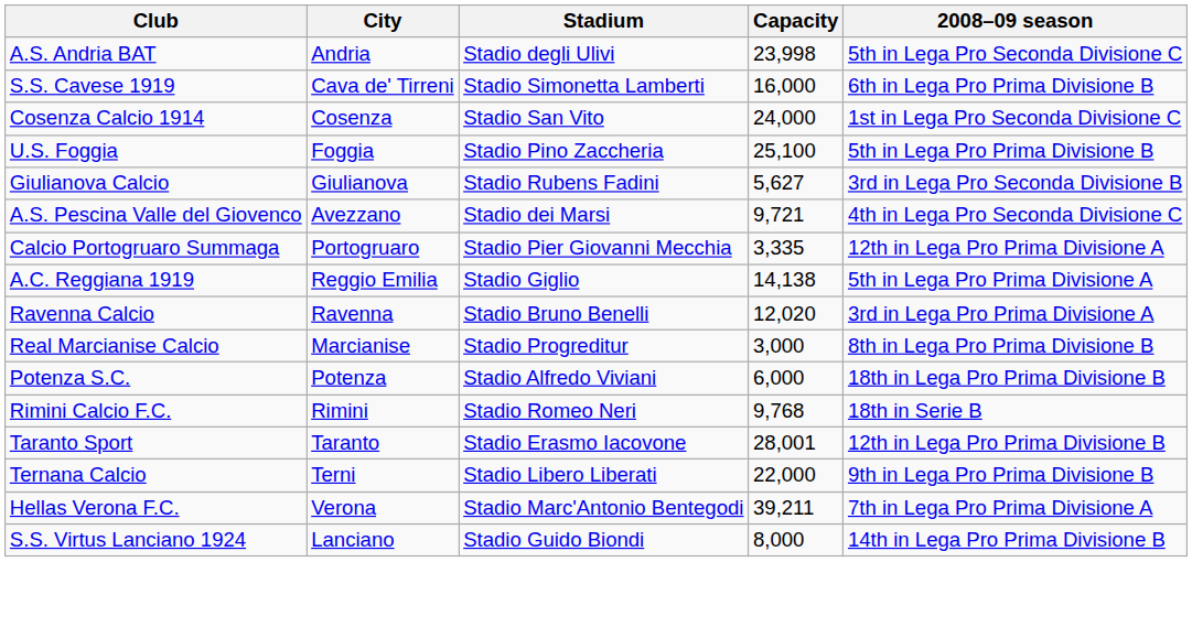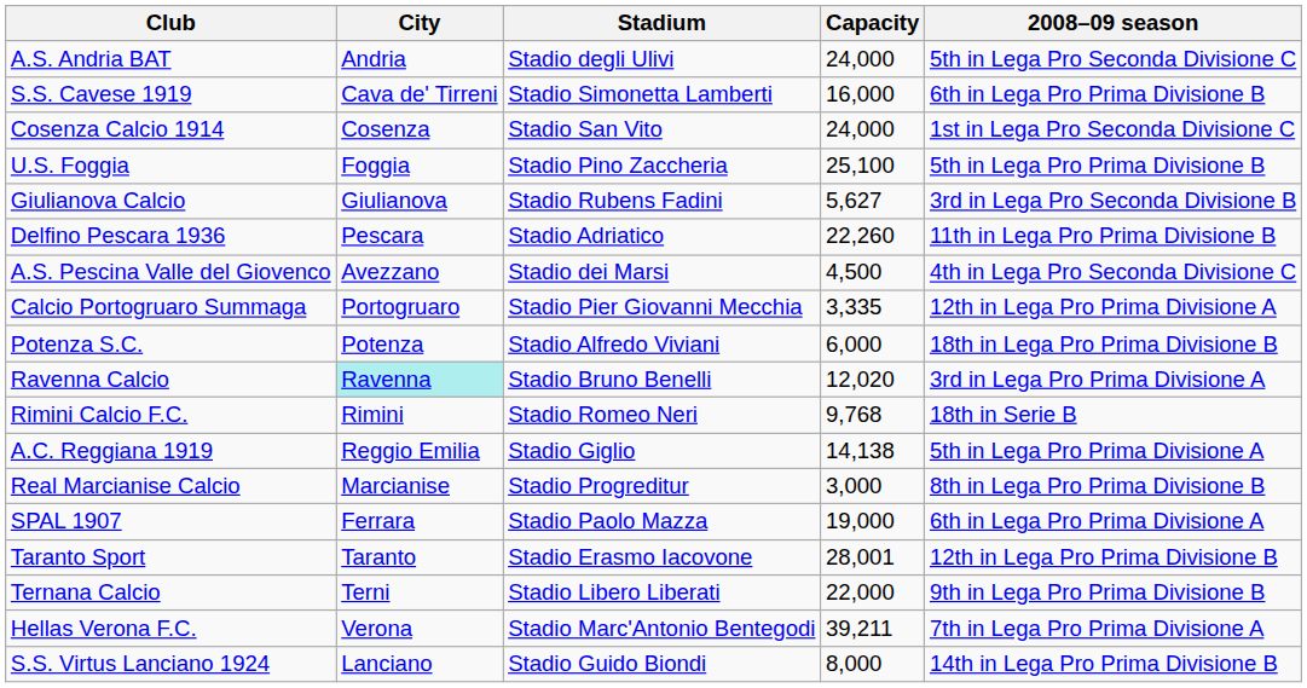A.S. Andria BAT | Capacity: 23,998 -> 24,000
+ row: Delfino Pescara 1936 | Pescara | Stadio Adriatico | 22,260 | 11th in Lega Pro Prima Divisione B
A.S. Pescina Valle del Giovenco | Capacity: 9,721 -> 4,500
rows swapped: Potenza S.C. <-> A.C. Reggiana 1919
Ravenna Calcio | City: no background -> paleturquoise background
rows swapped: Real Marcianise Calcio <-> Rimini Calcio F.C.
+ row: SPAL 1907 | Ferrara | Stadio Paolo Mazza | 19,000 | 6th in Lega Pro Prima Divisione A
